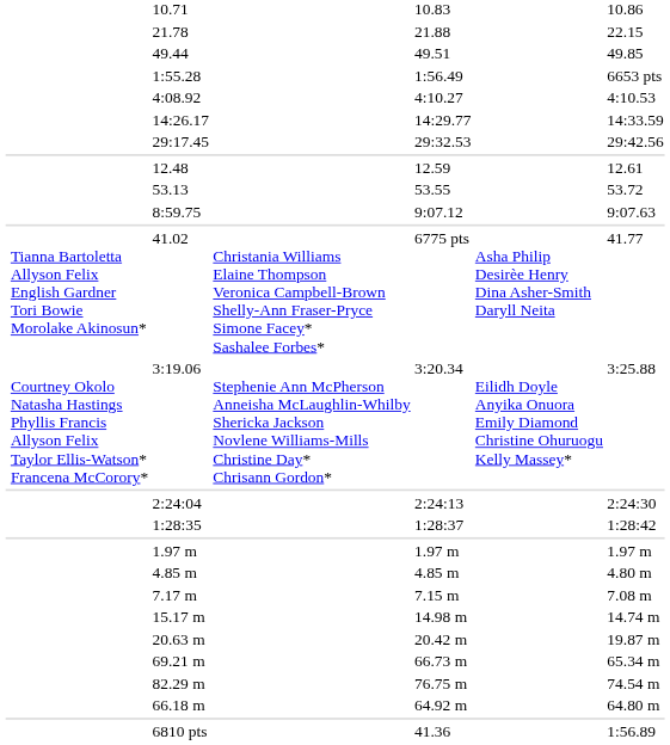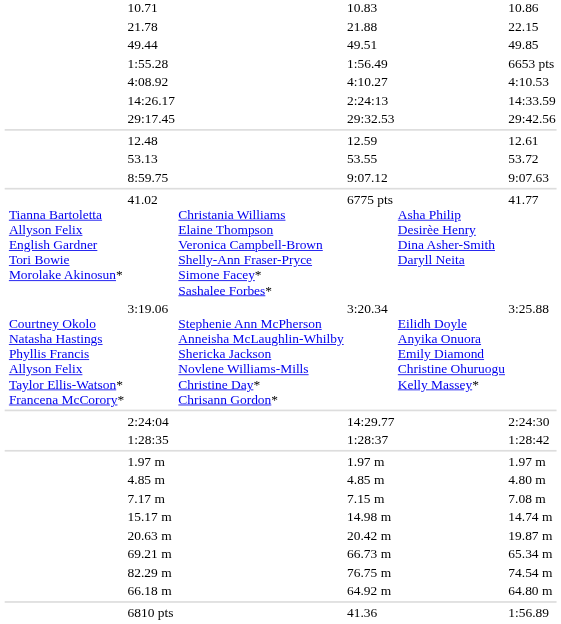14:26.17 | column 5: 14:29.77 -> 2:24:13
2:24:04 | column 5: 2:24:13 -> 14:29.77
